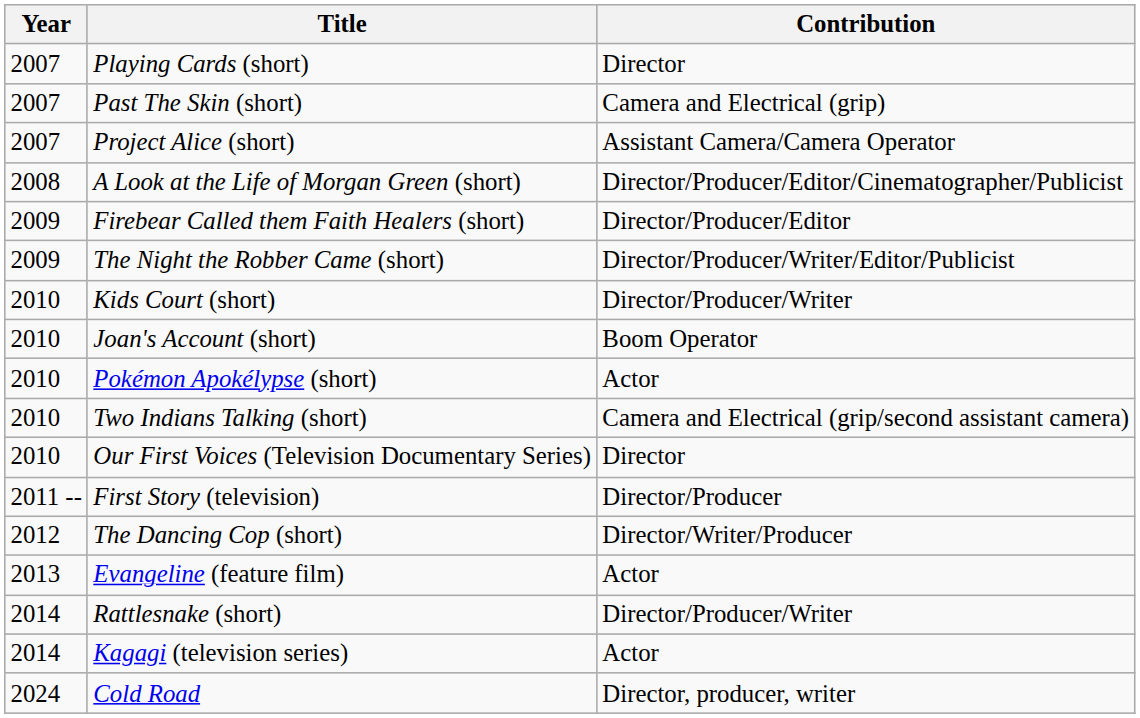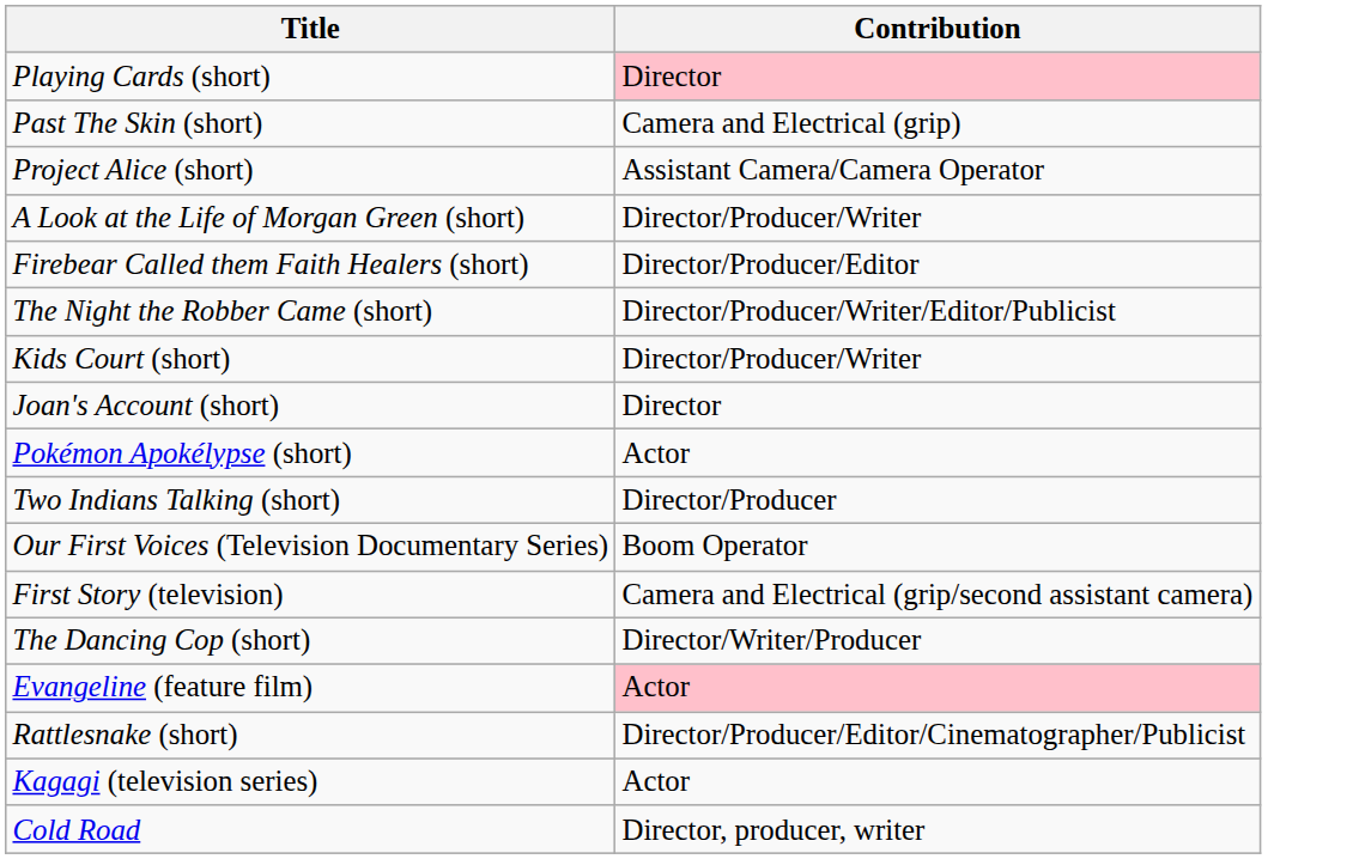- column: Year | 2007 | 2007 | 2007 | 2008 | 2009 | 2009 | 2010 | 2010 | 2010 | 2010 | 2010 | 2011 -- | 2012 | 2013 | 2014 | 2014 | 2024
Playing Cards (short) | Contribution: no background -> pink background
A Look at the Life of Morgan Green (short) | Contribution: Director/Producer/Editor/Cinematographer/Publicist -> Director/Producer/Writer
Joan's Account (short) | Contribution: Boom Operator -> Director
Two Indians Talking (short) | Contribution: Camera and Electrical (grip/second assistant camera) -> Director/Producer
Our First Voices (Television Documentary Series) | Contribution: Director -> Boom Operator
First Story (television) | Contribution: Director/Producer -> Camera and Electrical (grip/second assistant camera)
Evangeline (feature film) | Contribution: no background -> pink background
Rattlesnake (short) | Contribution: Director/Producer/Writer -> Director/Producer/Editor/Cinematographer/Publicist
